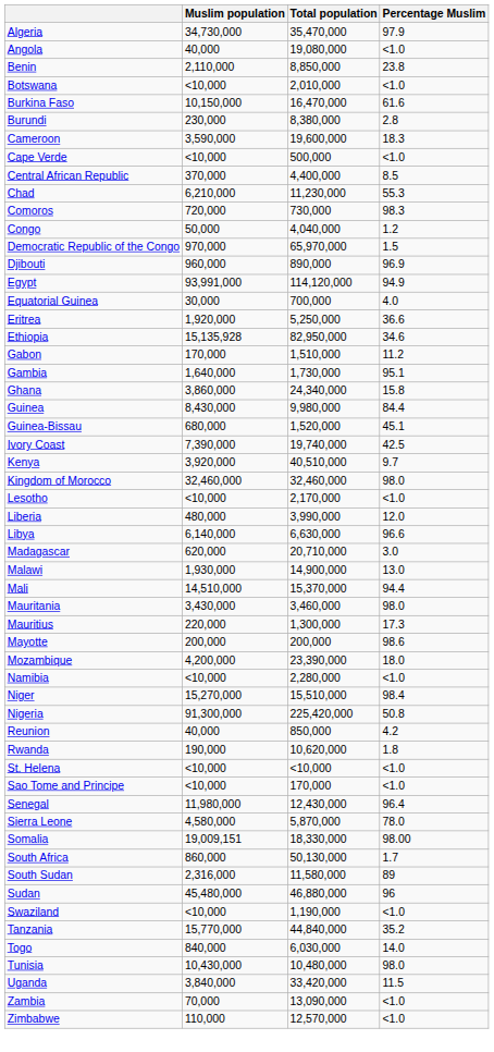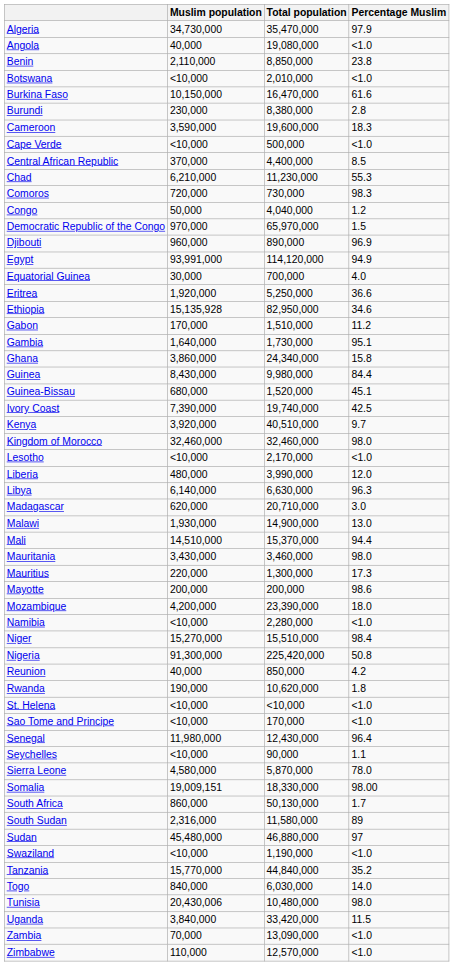Libya | Percentage Muslim: 96.6 -> 96.3
+ row: Seychelles | <10,000 | 90,000 | 1.1
Sudan | Percentage Muslim: 96 -> 97
Tunisia | Muslim population: 10,430,000 -> 20,430,006
